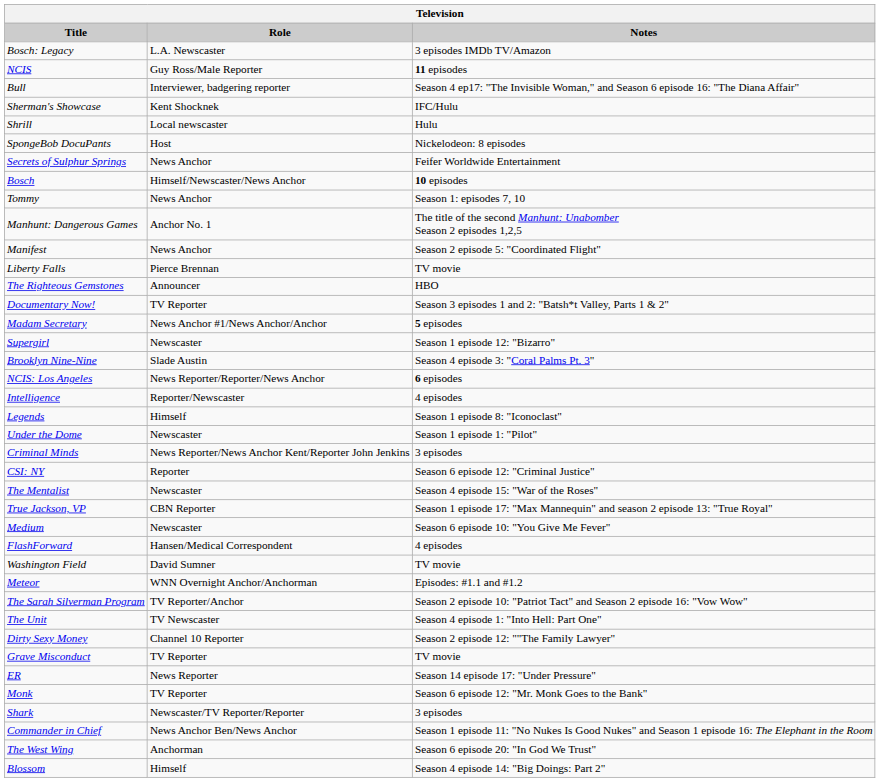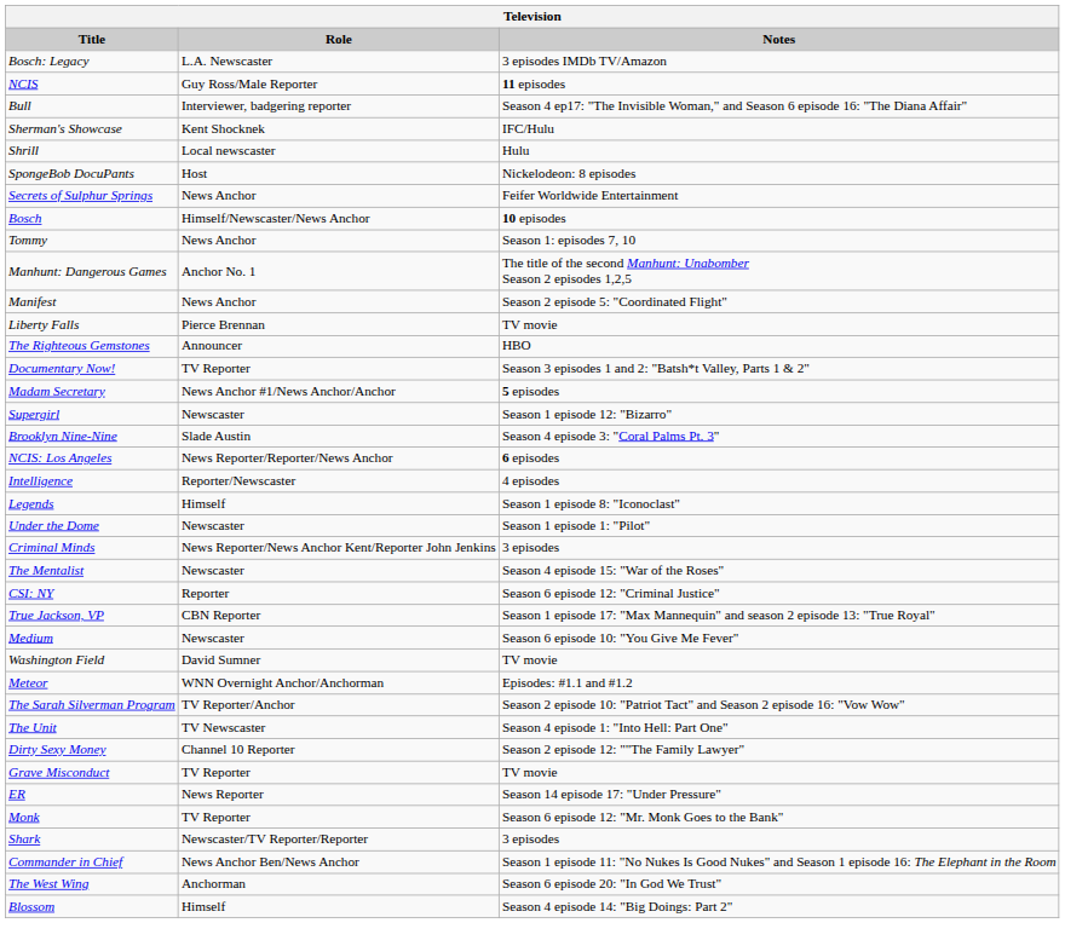rows swapped: The Mentalist <-> CSI: NY
- row: FlashForward | Hansen/Medical Correspondent | 4 episodes
